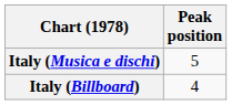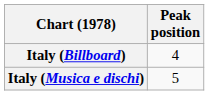rows swapped: Italy (Billboard) <-> Italy (Musica e dischi)
